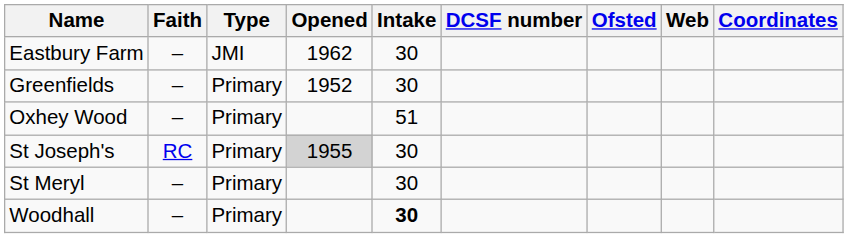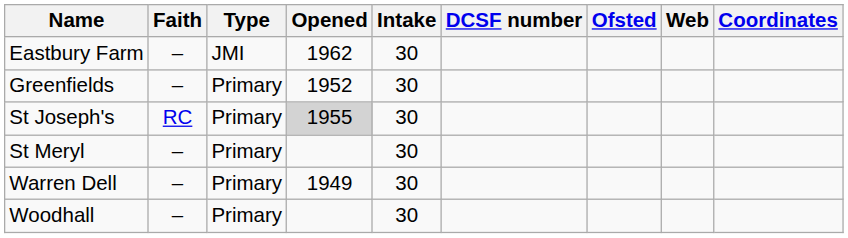- row: Oxhey Wood | – | Primary | 51
+ row: Warren Dell | – | Primary | 1949 | 30
Woodhall | Intake: bold -> normal
